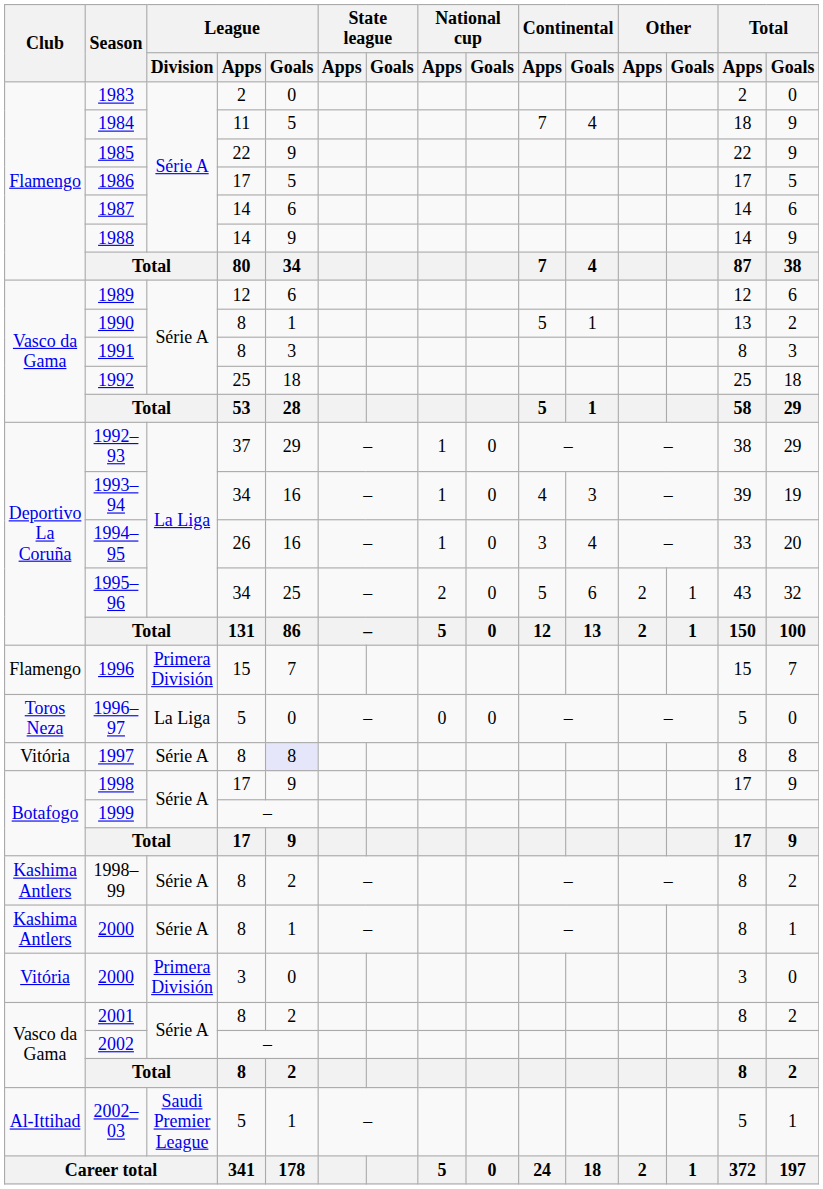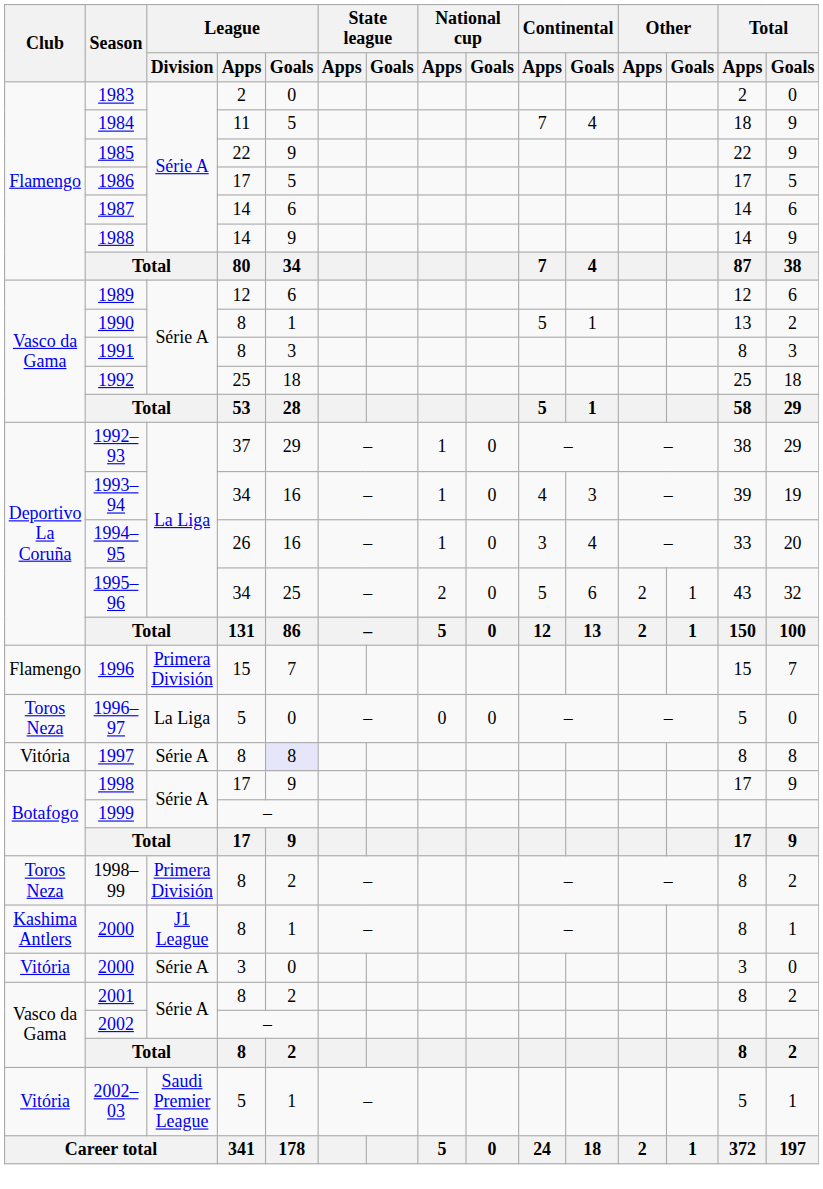1998–99 | Club: Kashima Antlers -> Toros Neza
1998–99 | League / Division: Série A -> Primera División
2000 / 8 | League / Division: Série A -> J1 League
2000 / 3 | League / Division: Primera División -> Série A
2002–03 | Club: Al-Ittihad -> Vitória
